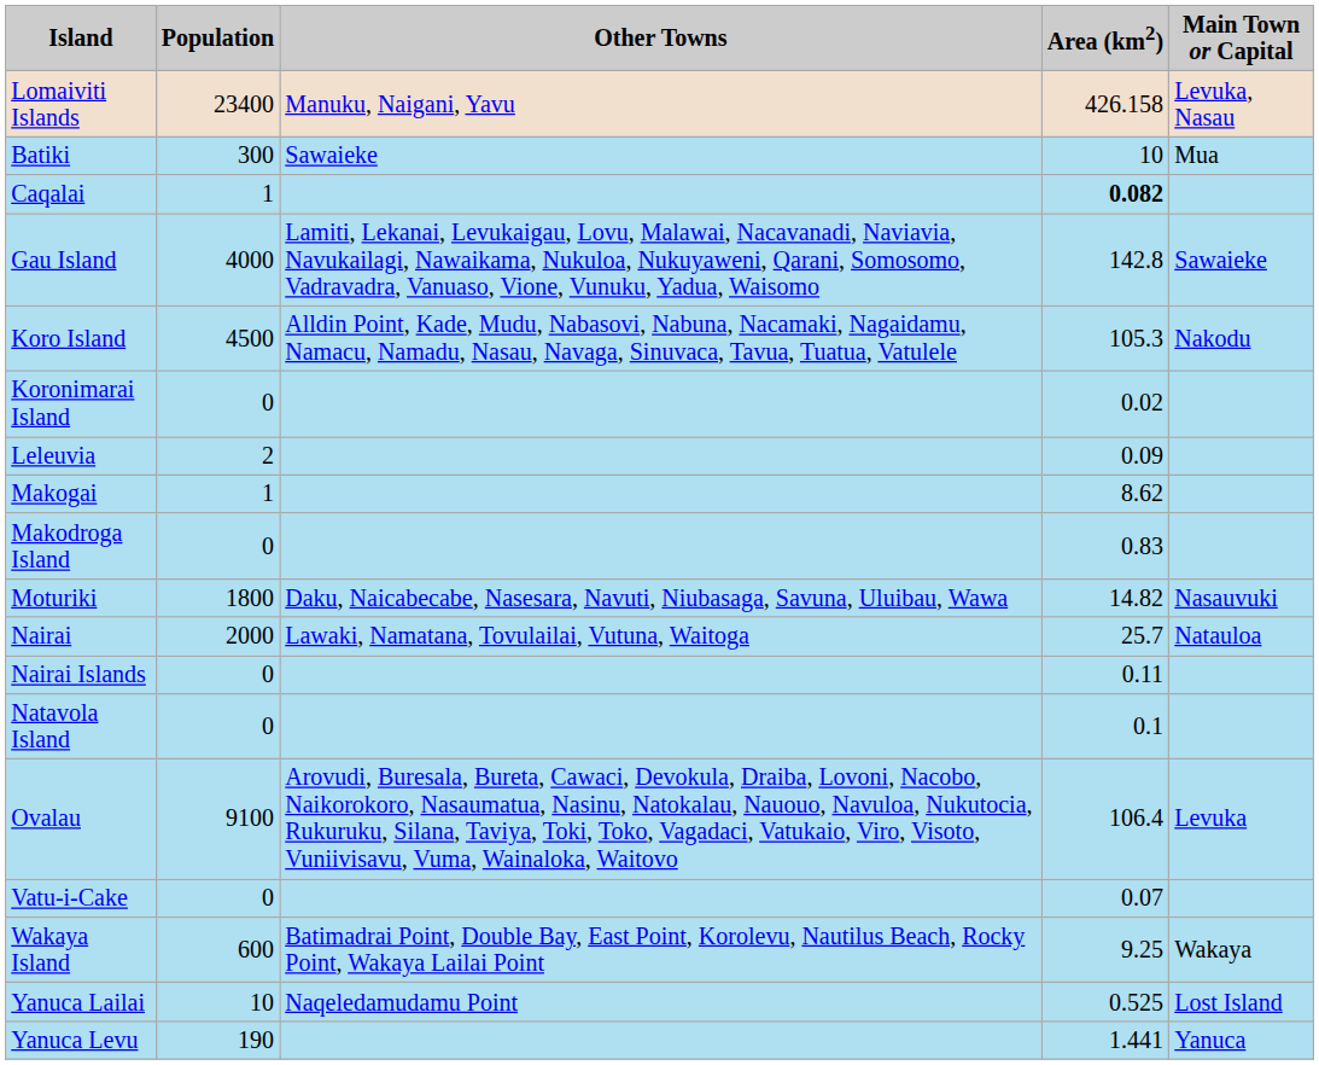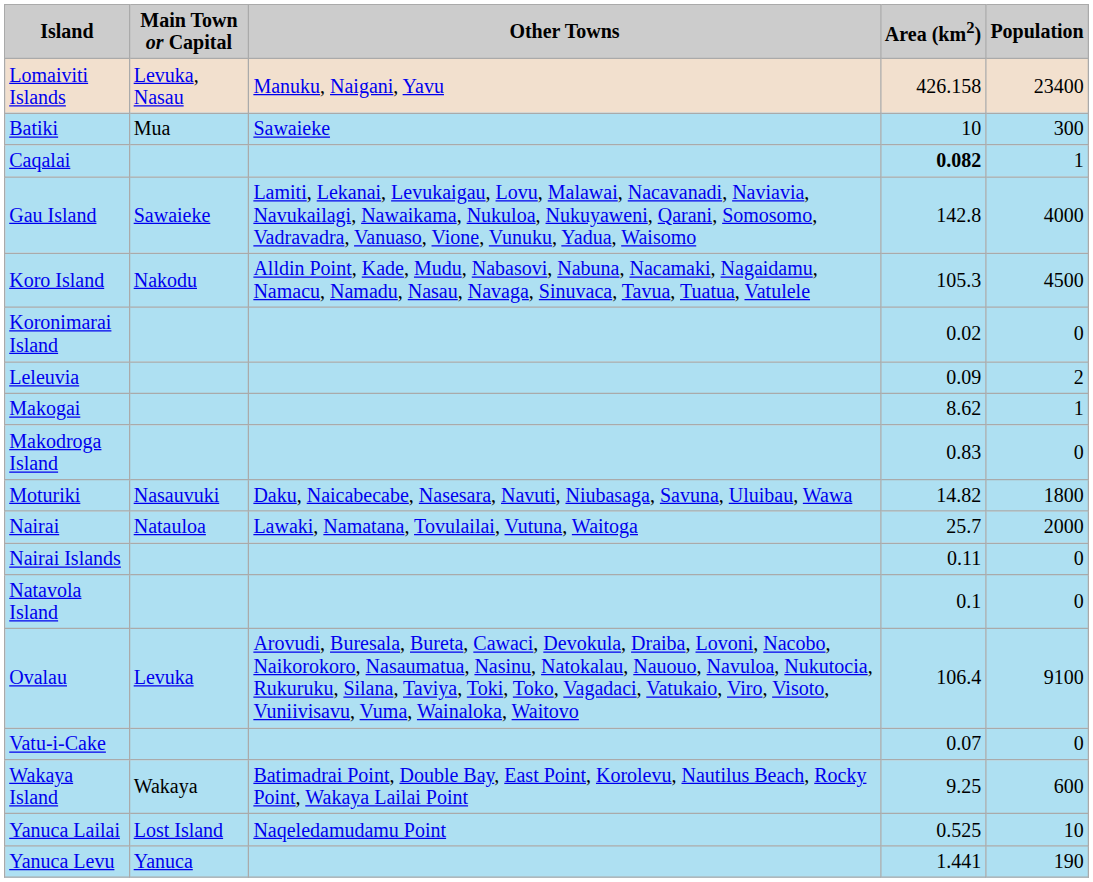columns swapped: Main Town or Capital <-> Population
